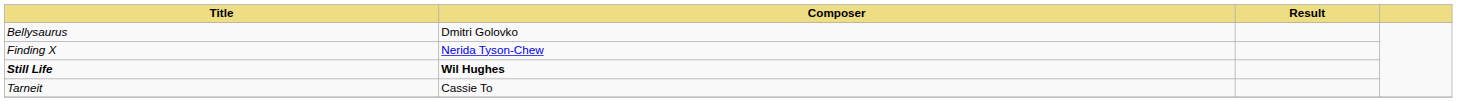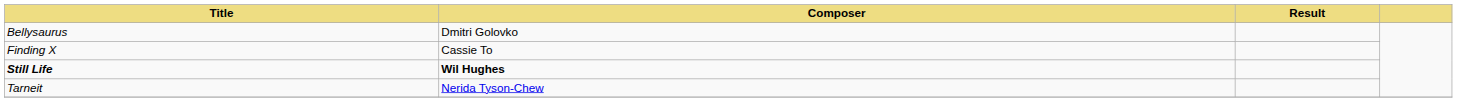Finding X | Composer: Nerida Tyson-Chew -> Cassie To
Tarneit | Composer: Cassie To -> Nerida Tyson-Chew
